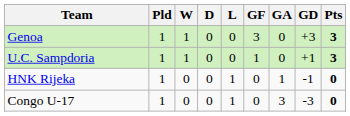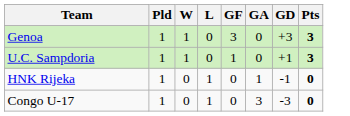- column: D | 0 | 0 | 0 | 0
